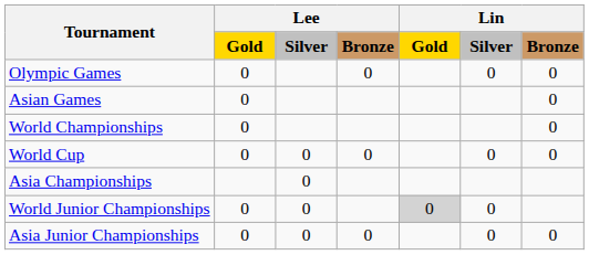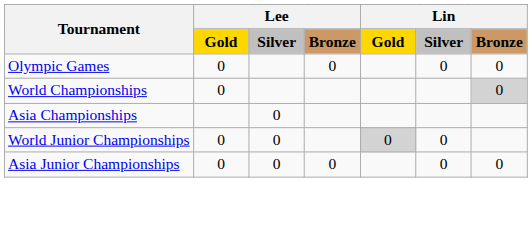- row: Asian Games | 0 | 0
World Championships | column 7: no background -> lightgrey background
- row: World Cup | 0 | 0 | 0 | 0 | 0
